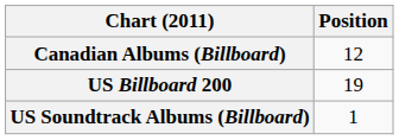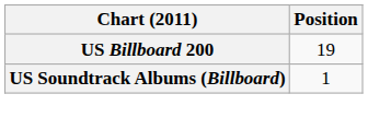- row: Canadian Albums (Billboard) | 12
